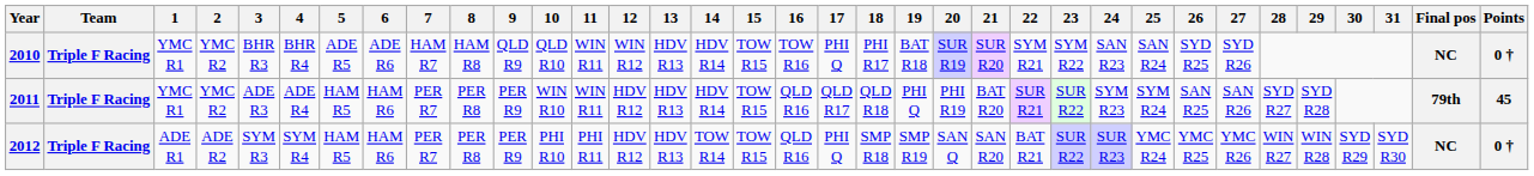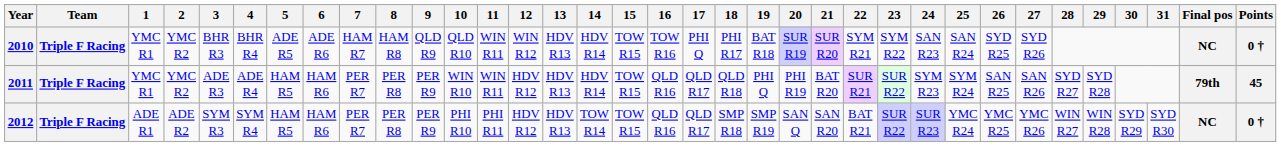2012 | 17: PHI Q -> QLD R17
